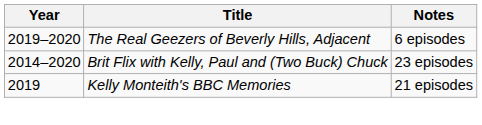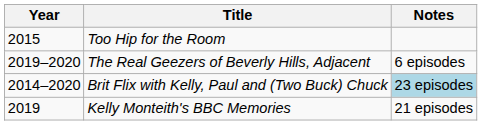+ row: 2015 | Too Hip for the Room
Brit Flix with Kelly, Paul and (Two Buck) Chuck | Notes: no background -> lightblue background
